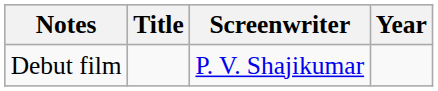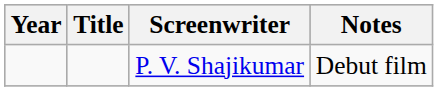columns swapped: Year <-> Notes
